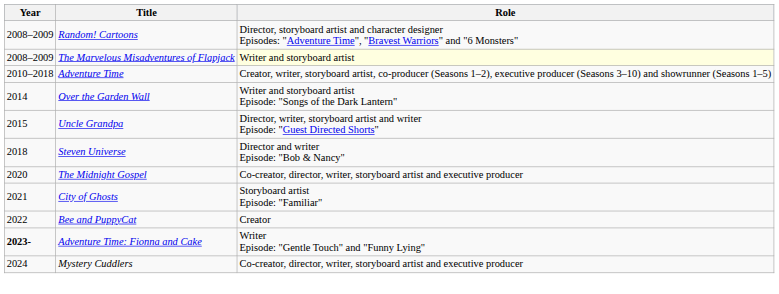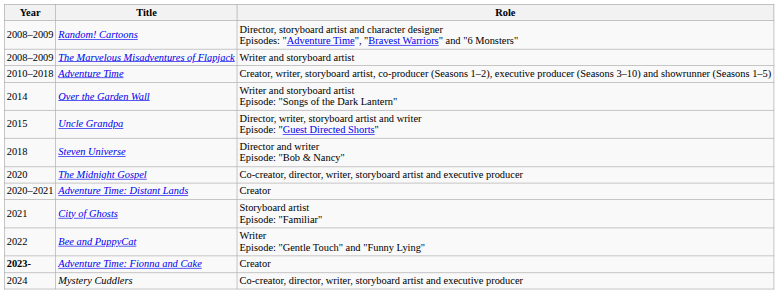The Marvelous Misadventures of Flapjack | Role: lightyellow background -> no background
+ row: 2020–2021 | Adventure Time: Distant Lands | Creator
Bee and PuppyCat | Role: Creator -> Writer Episode: "Gentle Touch" and "Funny Lying"
Adventure Time: Fionna and Cake | Role: Writer Episode: "Gentle Touch" and "Funny Lying" -> Creator
